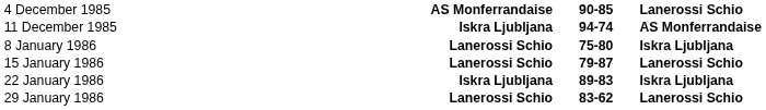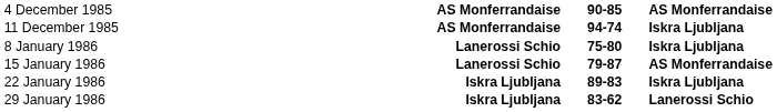4 December 1985 | column 4: Lanerossi Schio -> AS Monferrandaise
11 December 1985 | column 2: Iskra Ljubljana -> AS Monferrandaise
11 December 1985 | column 4: AS Monferrandaise -> Iskra Ljubljana
15 January 1986 | column 4: Lanerossi Schio -> AS Monferrandaise
29 January 1986 | column 2: Lanerossi Schio -> Iskra Ljubljana
